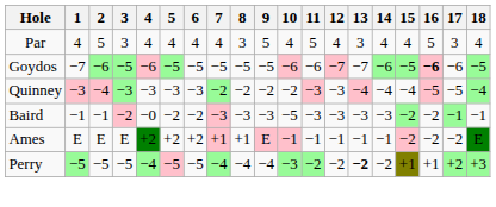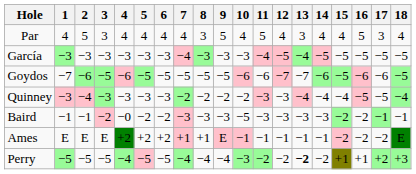+ row: García | −3 | −3 | −3 | −3 | −3 | −3 | −4 | −3 | −3 | −3 | −4 | −5 | −4 | −5 | −5 | −5 | −5 | −5
Goydos | 16: bold -> normal
